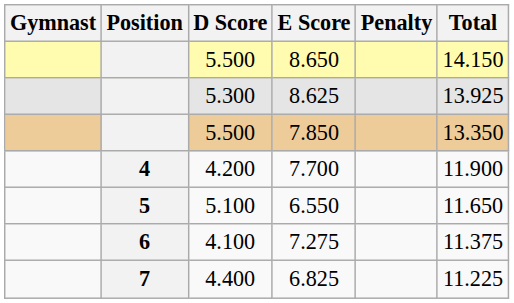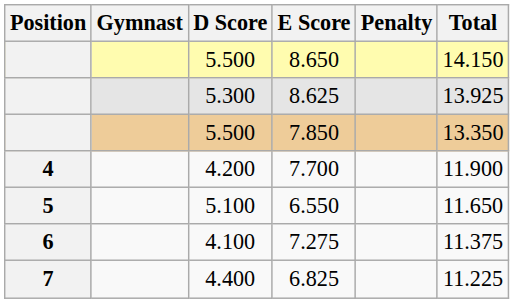columns swapped: Position <-> Gymnast
